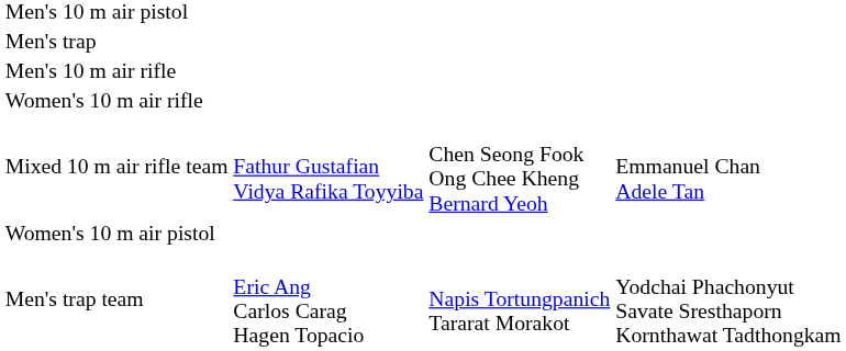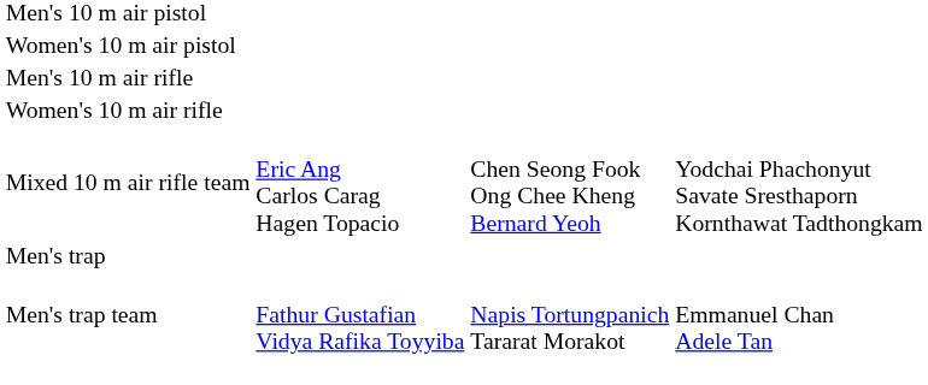rows swapped: Women's 10 m air pistol <-> Men's trap
Mixed 10 m air rifle team | column 2: Fathur Gustafian Vidya Rafika Toyyiba -> Eric Ang Carlos Carag Hagen Topacio
Mixed 10 m air rifle team | column 4: Emmanuel Chan Adele Tan -> Yodchai Phachonyut Savate Sresthaporn Kornthawat Tadthongkam
Men's trap team | column 2: Eric Ang Carlos Carag Hagen Topacio -> Fathur Gustafian Vidya Rafika Toyyiba
Men's trap team | column 4: Yodchai Phachonyut Savate Sresthaporn Kornthawat Tadthongkam -> Emmanuel Chan Adele Tan
